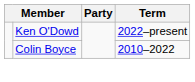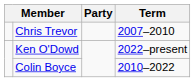+ row: Chris Trevor | 2007–2010
